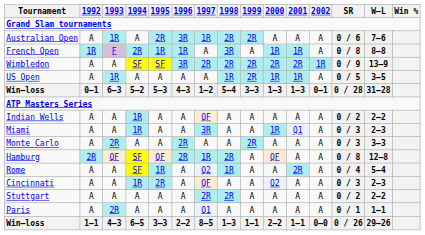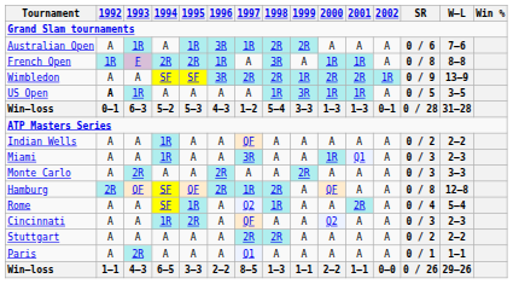Australian Open | 1995: 2R -> 1R
French Open | 1995: 1R -> 2R
Wimbledon | 1999: 2R -> 1R
US Open | 1992: normal -> bold
US Open | 1999: 2R -> 3R
